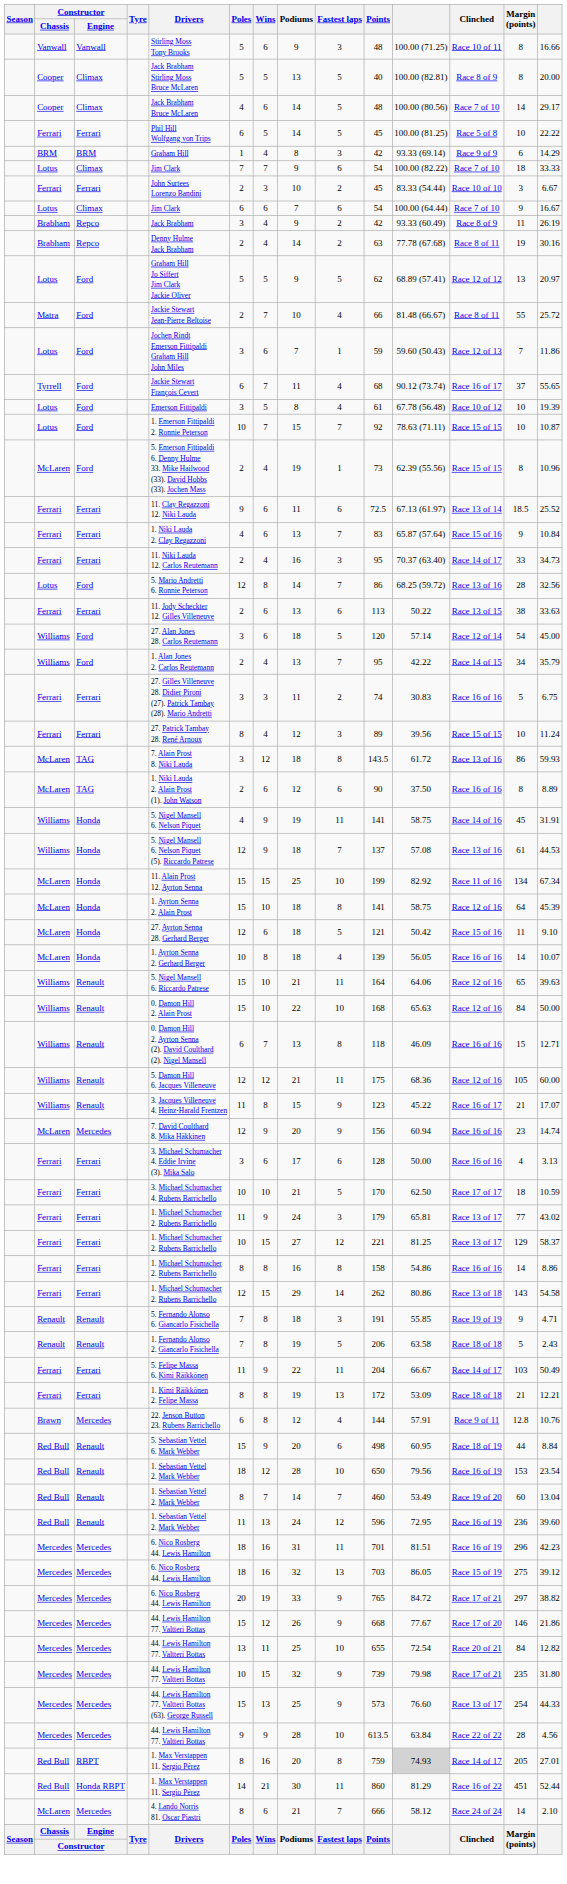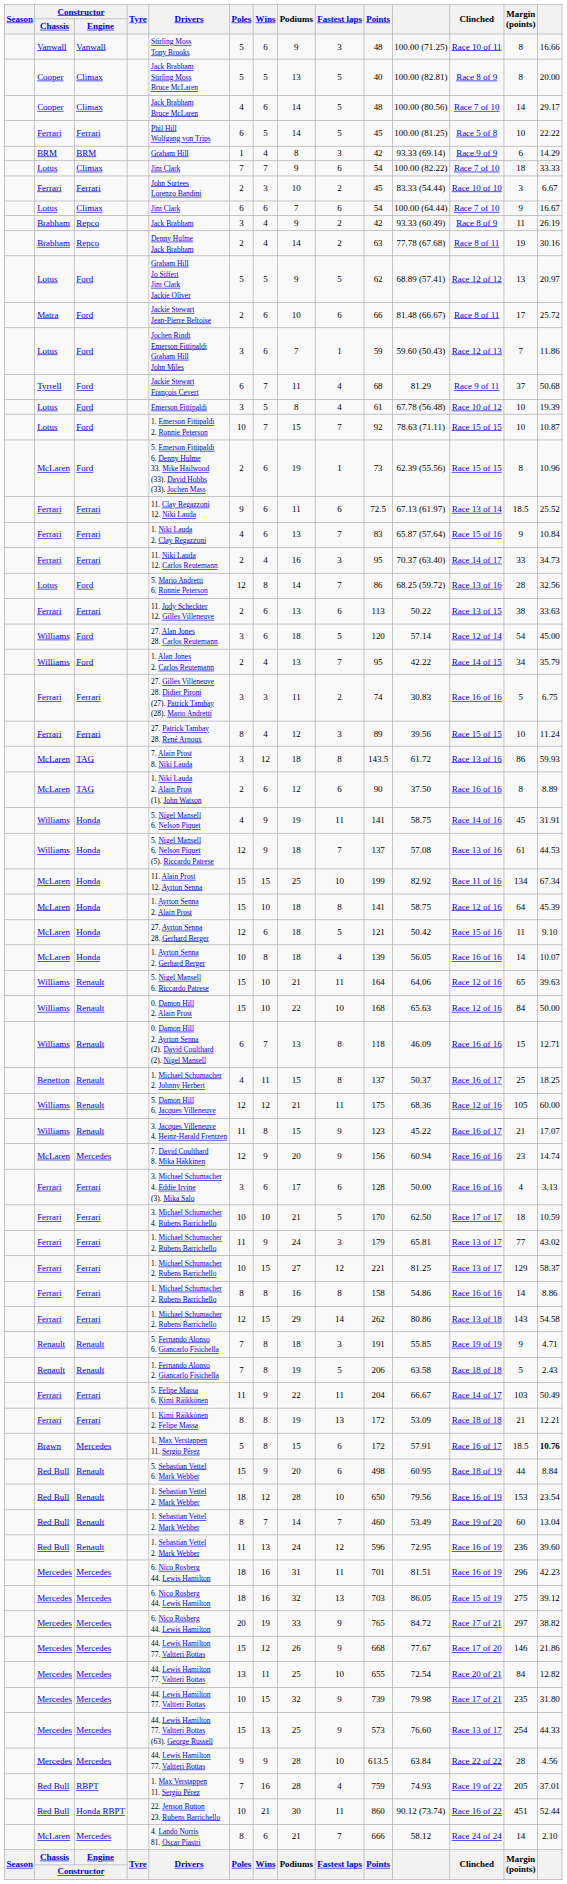Matra | Wins: 7 -> 6
Matra | Fastest laps: 4 -> 6
Matra | Margin (points): 55 -> 17
Tyrrell | column 11: 90.12 (73.74) -> 81.29
Tyrrell | Clinched: Race 16 of 17 -> Race 9 of 11
Tyrrell | column 14: 55.65 -> 50.68
McLaren / Ford | Wins: 4 -> 6
+ row: Benetton | Renault | 1. Michael Schumacher 2. Johnny Herbert | 4 | 11 | 15 | 8 | 137 | 50.37 | Race 16 of 17 | 25 | 18.25
Brawn | Drivers: 22. Jenson Button 23. Rubens Barrichello -> 1. Max Verstappen 11. Sergio Pérez
Brawn | Poles: 6 -> 5
Brawn | Podiums: 12 -> 15
Brawn | Fastest laps: 4 -> 6
Brawn | Points: 144 -> 172
Brawn | Clinched: Race 9 of 11 -> Race 16 of 17
Brawn | Margin (points): 12.8 -> 18.5
Brawn | column 14: normal -> bold
Red Bull / RBPT | Poles: 8 -> 7
Red Bull / RBPT | Podiums: 20 -> 28
Red Bull / RBPT | Fastest laps: 8 -> 4
Red Bull / RBPT | column 11: lightgrey background -> no background
Red Bull / RBPT | Clinched: Race 14 of 17 -> Race 19 of 22
Red Bull / RBPT | column 14: 27.01 -> 37.01
Red Bull / Honda RBPT | Drivers: 1. Max Verstappen 11. Sergio Pérez -> 22. Jenson Button 23. Rubens Barrichello
Red Bull / Honda RBPT | Poles: 14 -> 10
Red Bull / Honda RBPT | column 11: 81.29 -> 90.12 (73.74)
